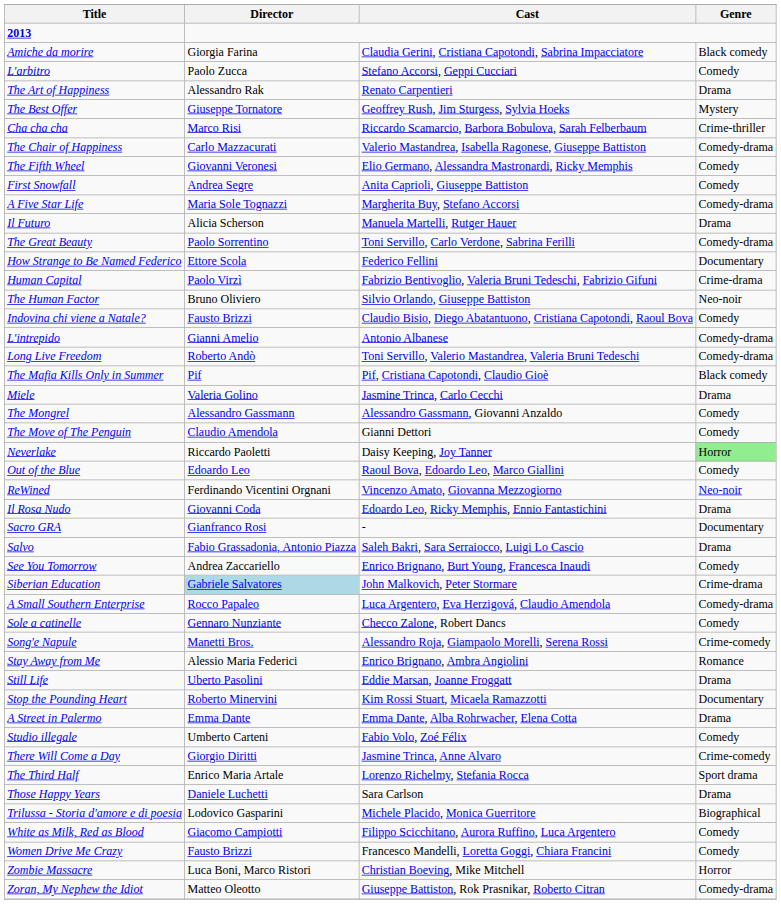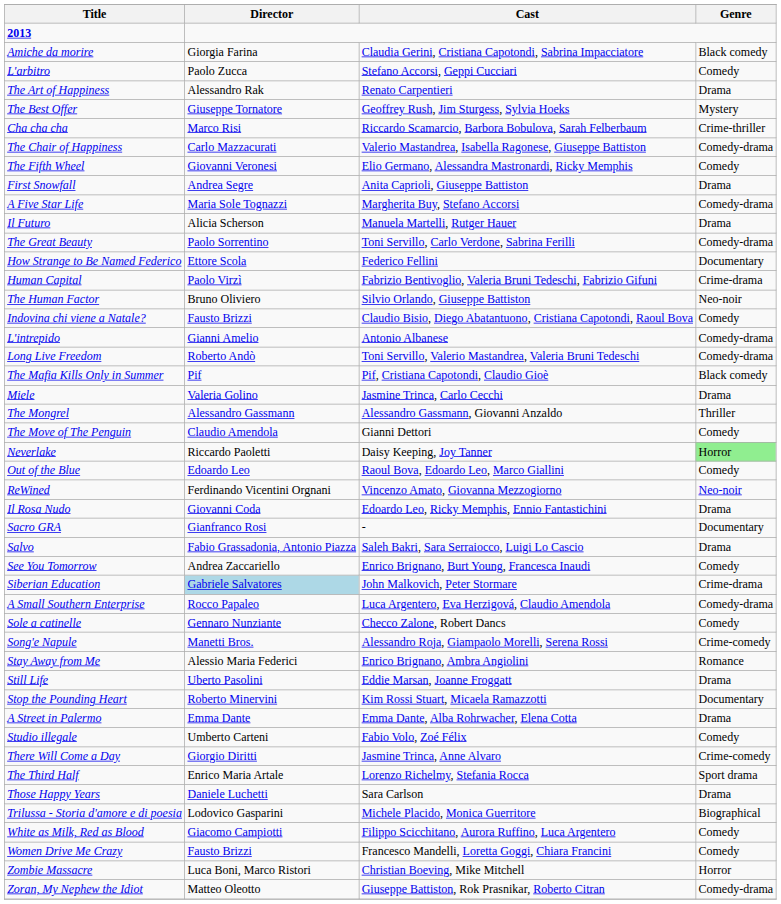First Snowfall | Genre: Comedy -> Drama
The Mongrel | Genre: Comedy -> Thriller
